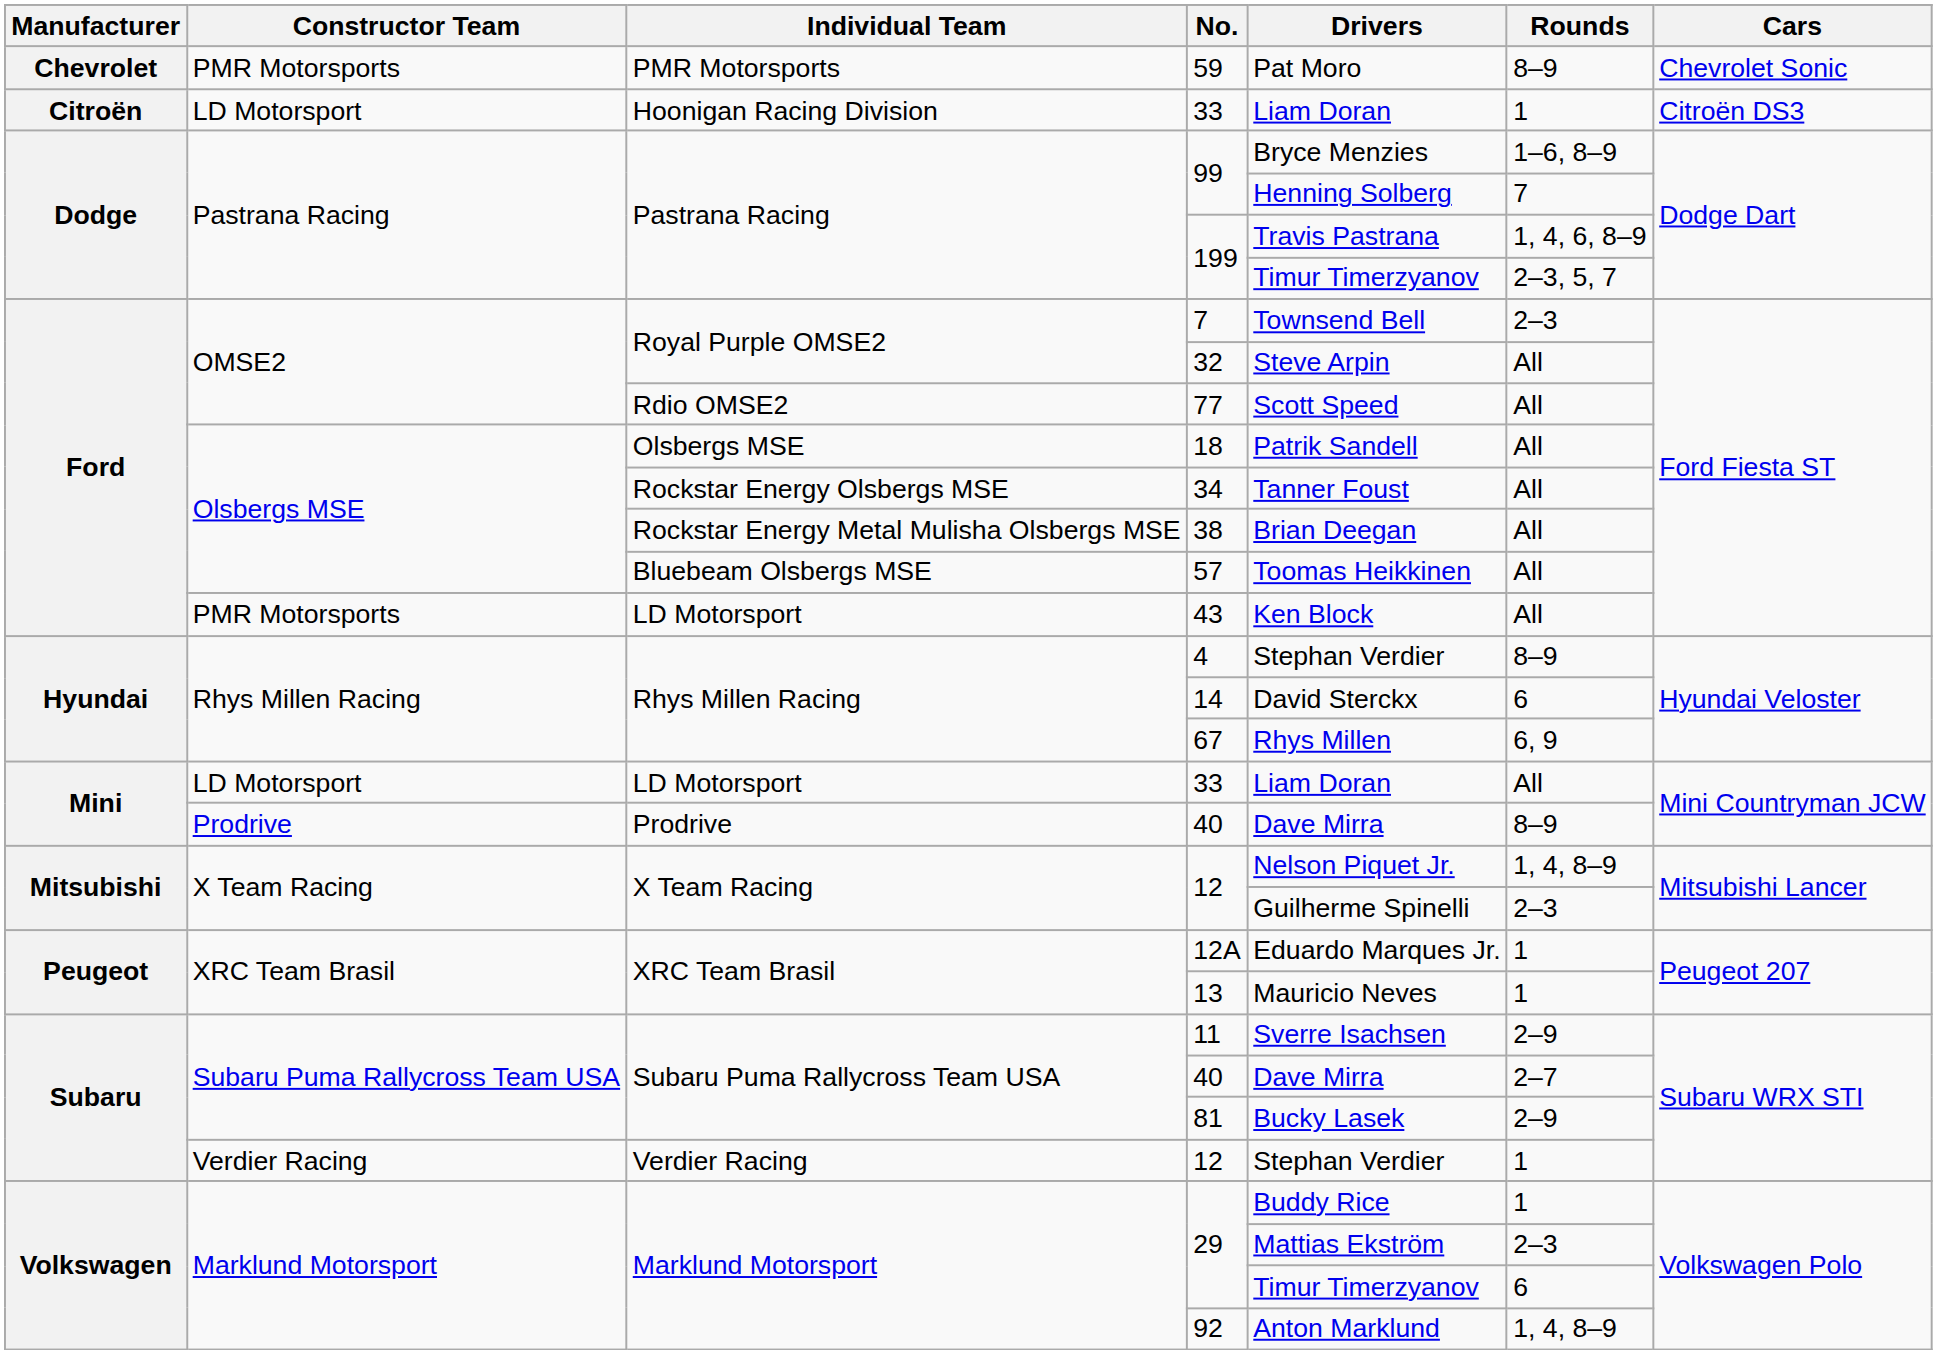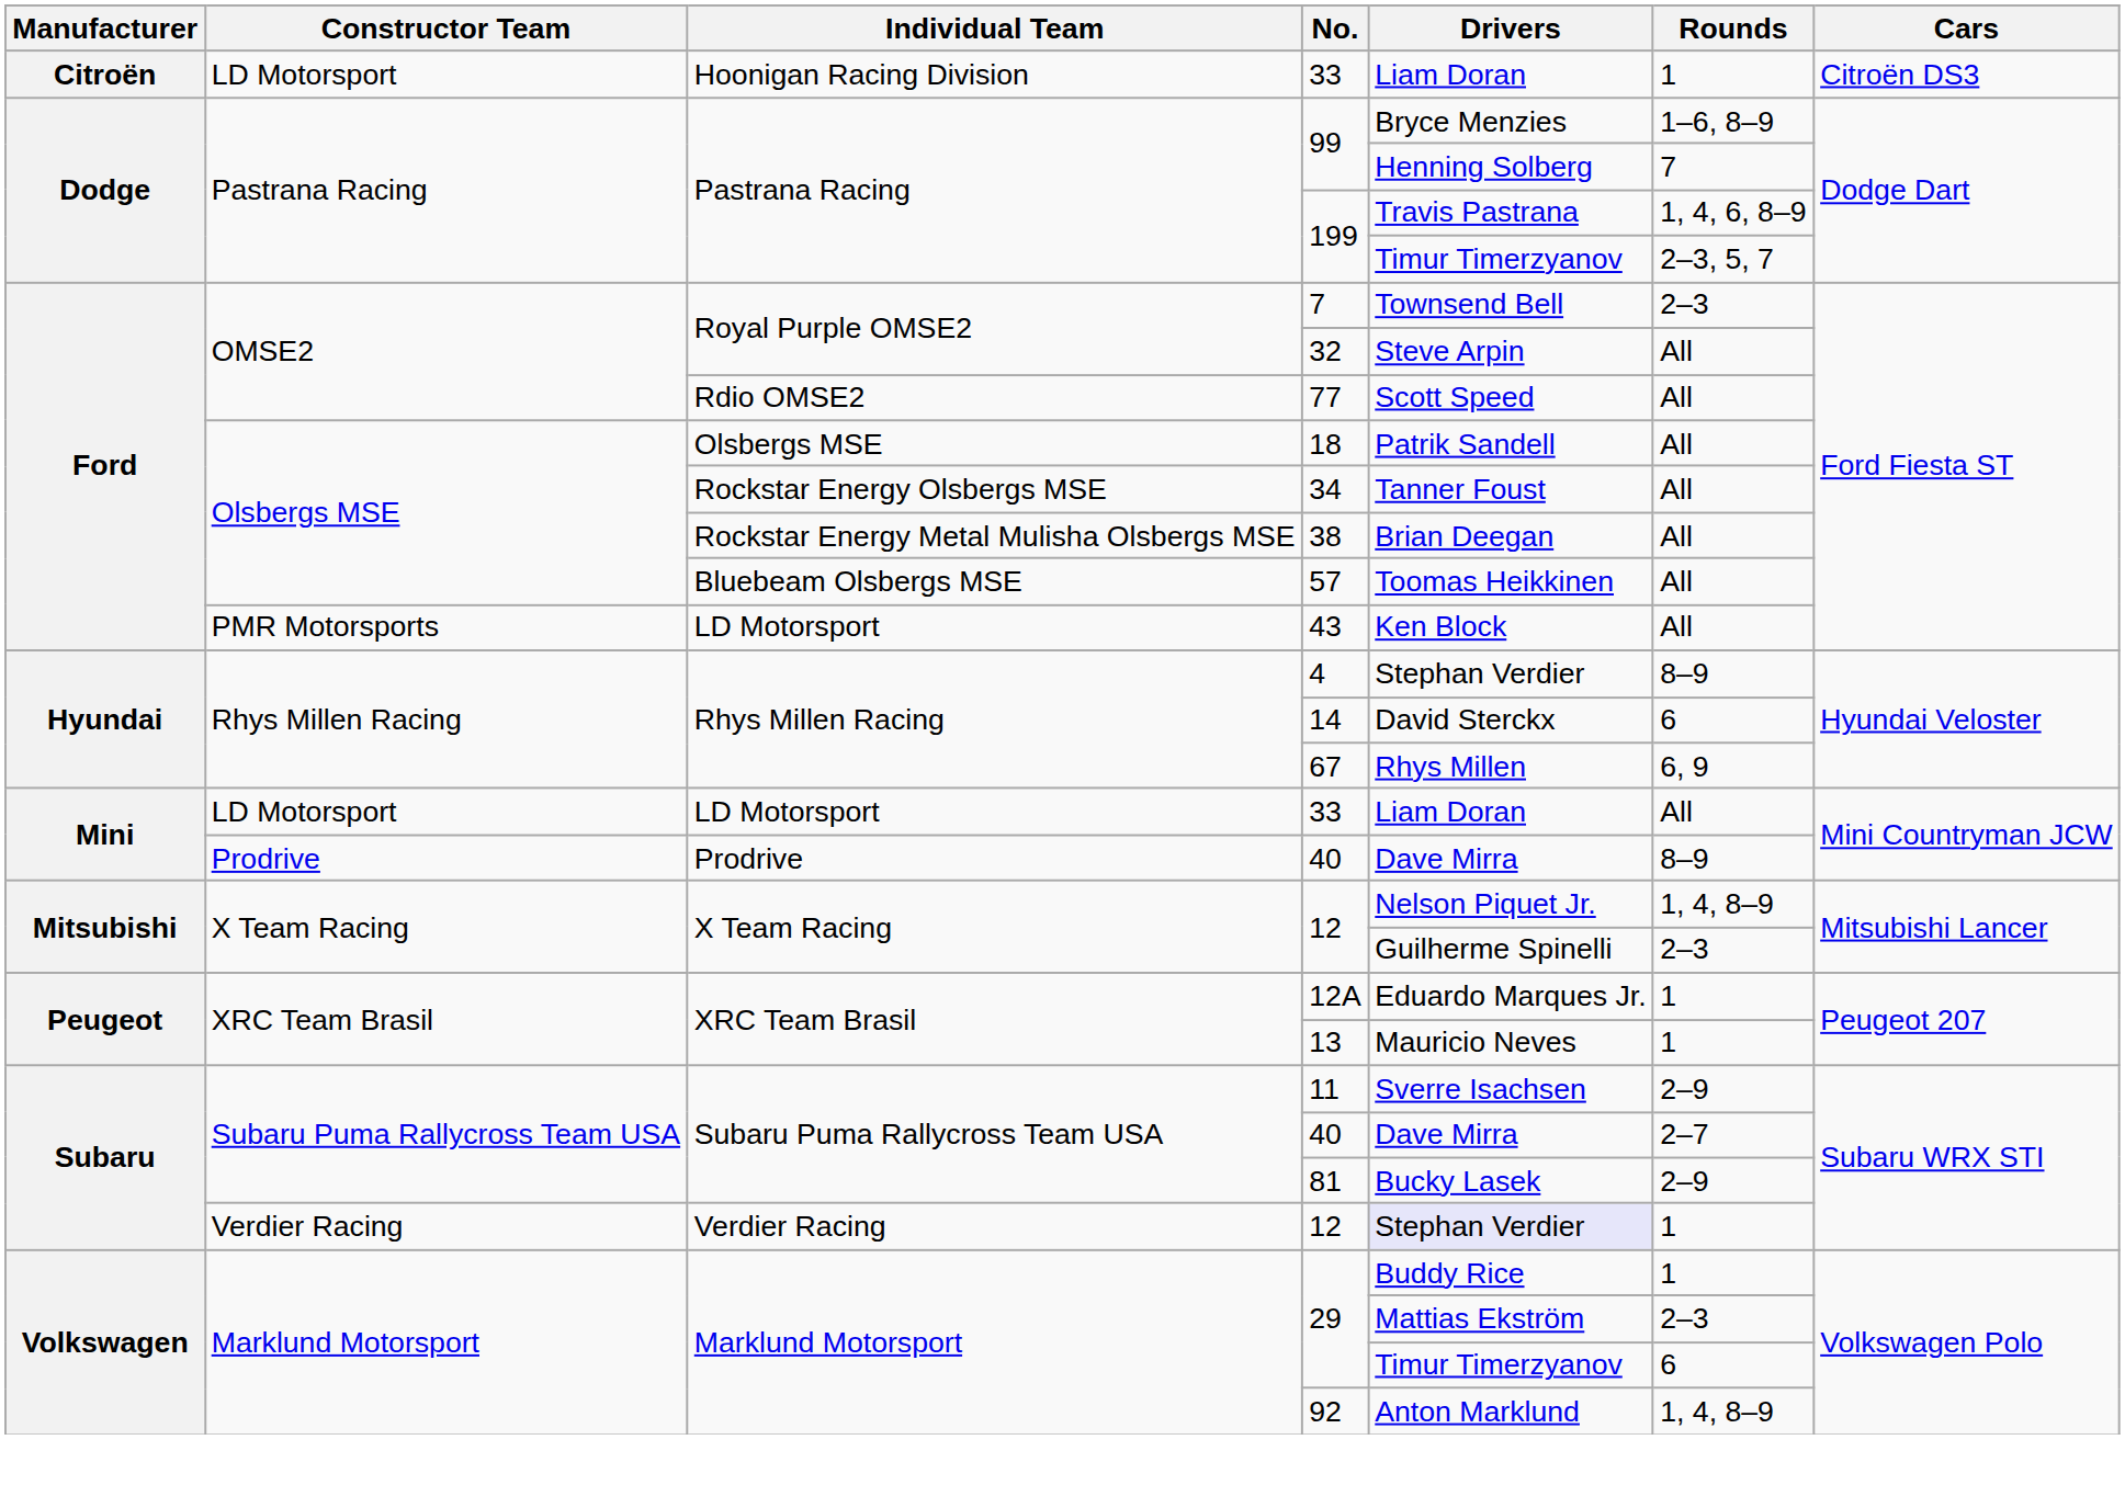- row: Chevrolet | PMR Motorsports | PMR Motorsports | 59 | Pat Moro | 8–9 | Chevrolet Sonic
Subaru / 12 | Drivers: no background -> lavender background
